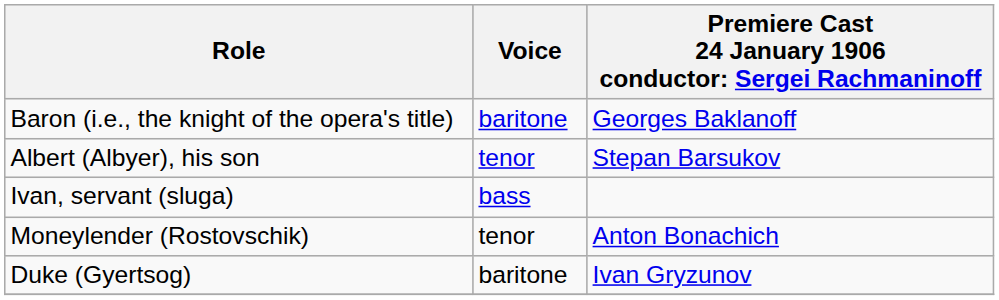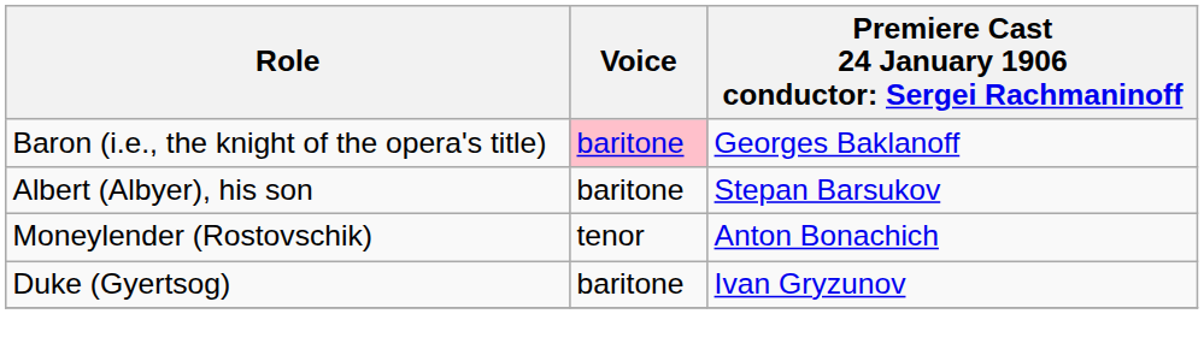Baron (i.e., the knight of the opera's title) | Voice: no background -> pink background
Albert (Albyer), his son | Voice: tenor -> baritone
- row: Ivan, servant (sluga) | bass
